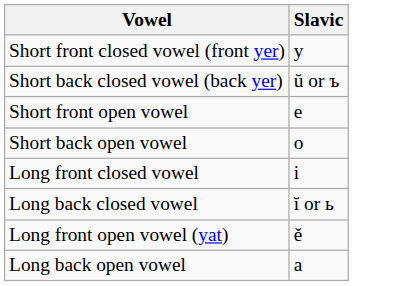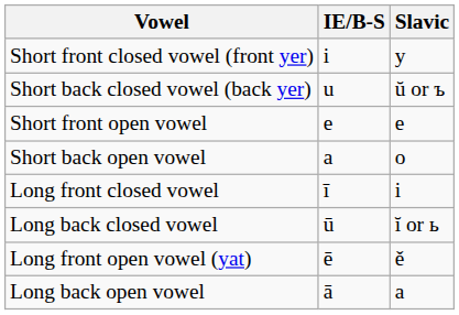+ column: IE/B-S | i | u | e | a | ī | ū | ē | ā
